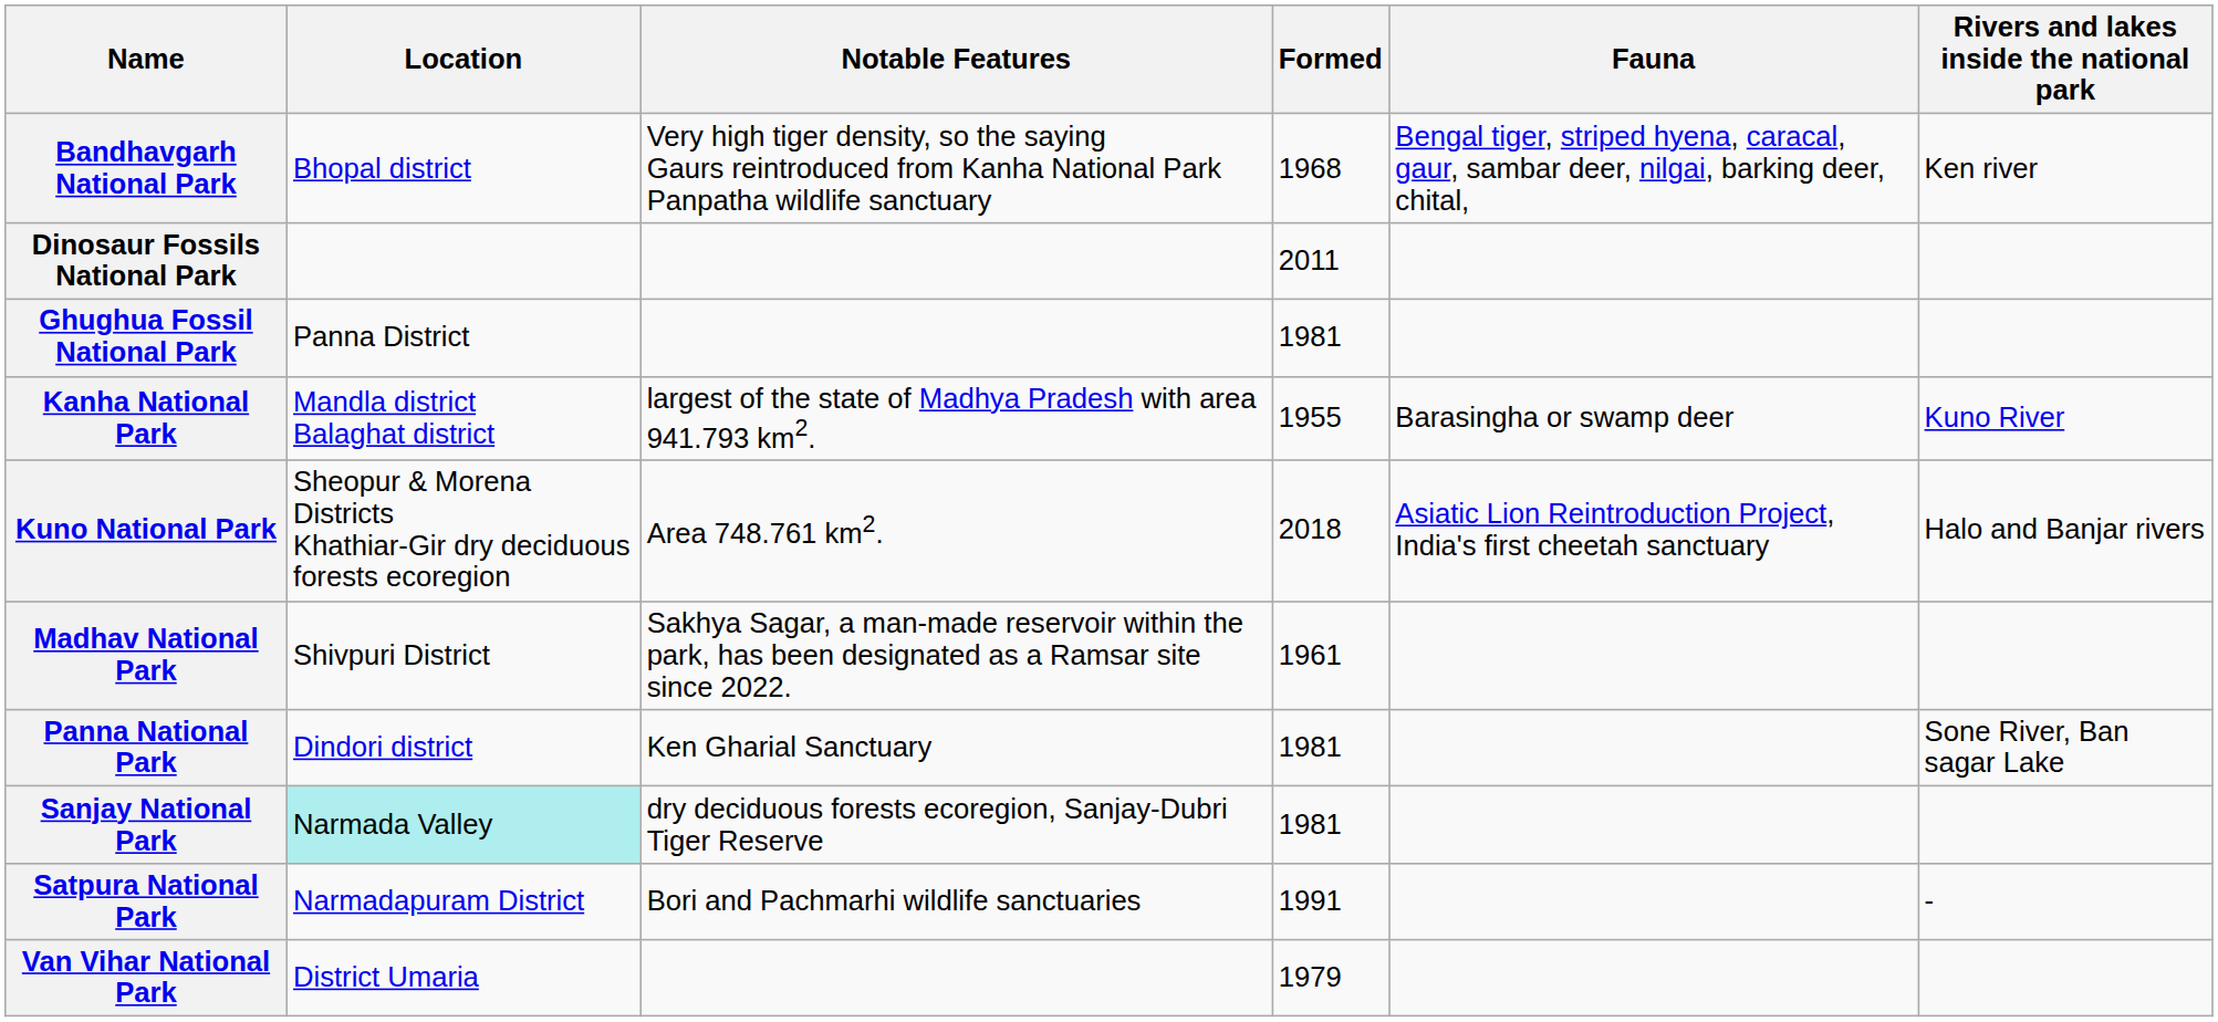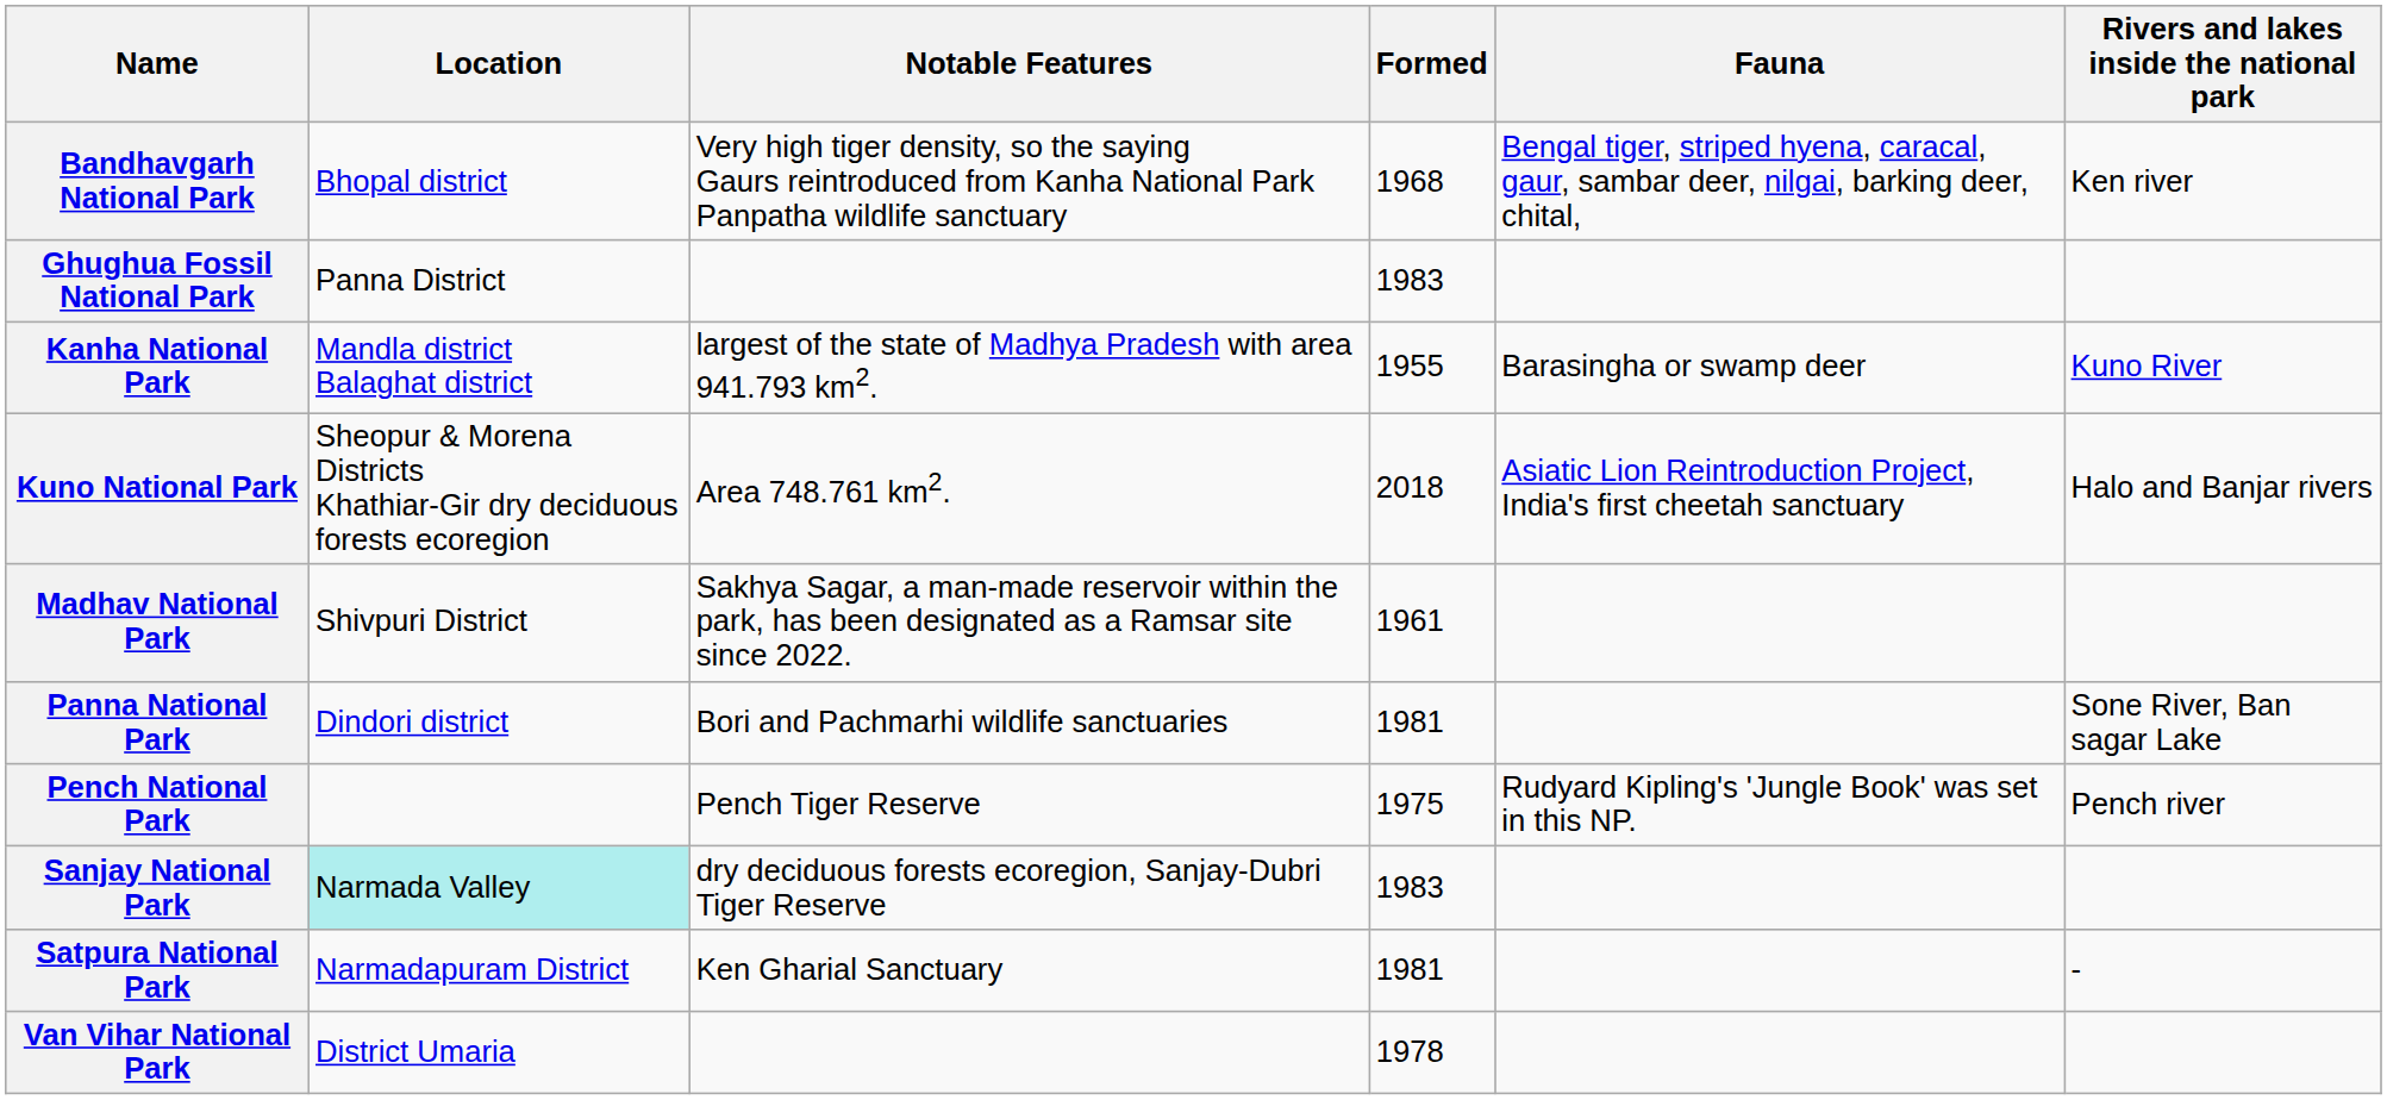- row: Dinosaur Fossils National Park | 2011
Ghughua Fossil National Park | Formed: 1981 -> 1983
Panna National Park | Notable Features: Ken Gharial Sanctuary -> Bori and Pachmarhi wildlife sanctuaries
+ row: Pench National Park | Pench Tiger Reserve | 1975 | Rudyard Kipling's 'Jungle Book' was set in this NP. | Pench river
Sanjay National Park | Formed: 1981 -> 1983
Satpura National Park | Notable Features: Bori and Pachmarhi wildlife sanctuaries -> Ken Gharial Sanctuary
Satpura National Park | Formed: 1991 -> 1981
Van Vihar National Park | Formed: 1979 -> 1978
